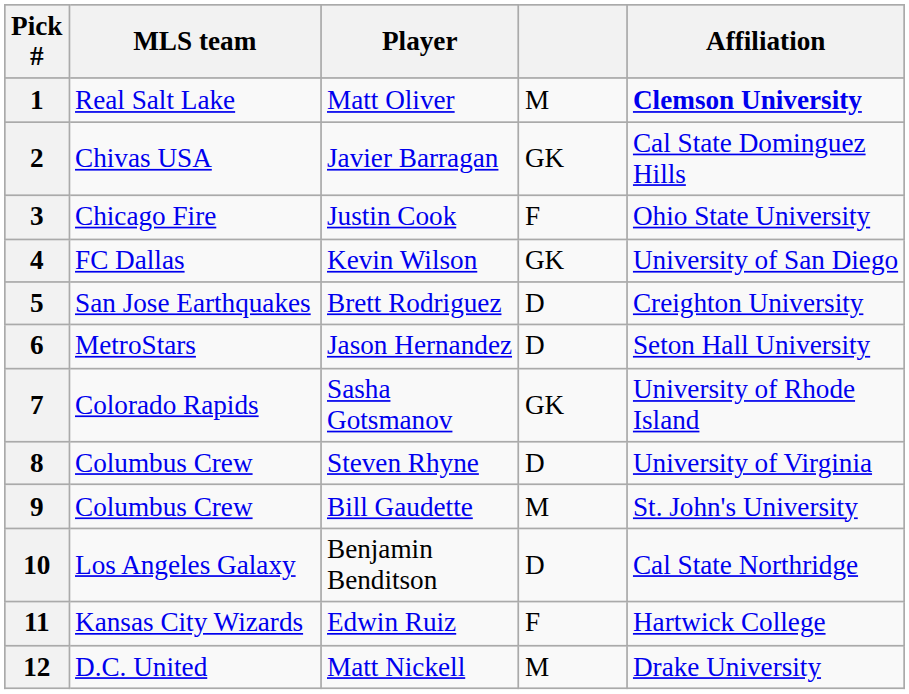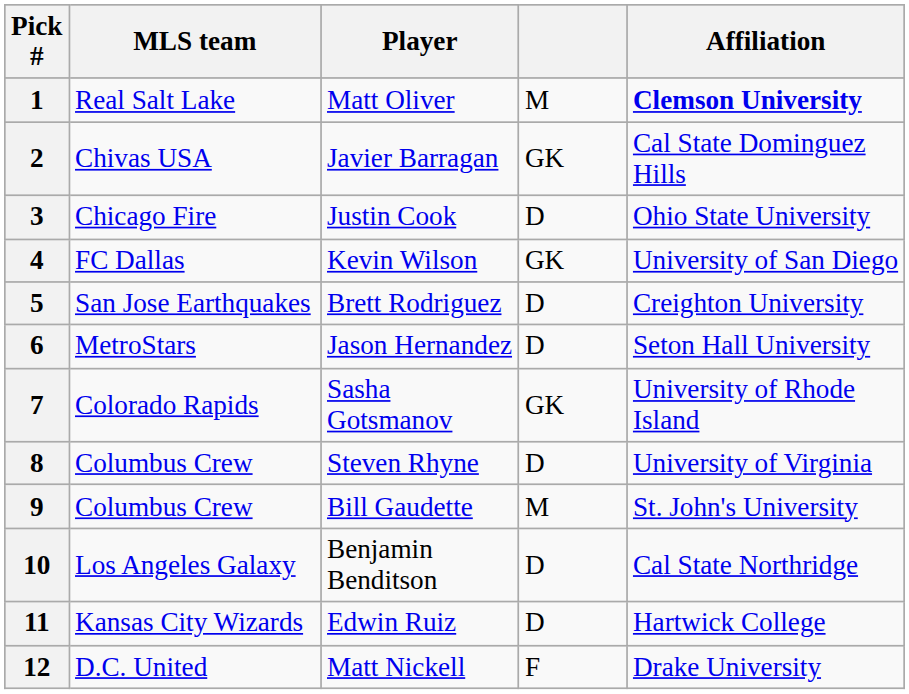3 | column 4: F -> D
11 | column 4: F -> D
12 | column 4: M -> F
